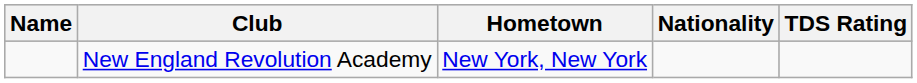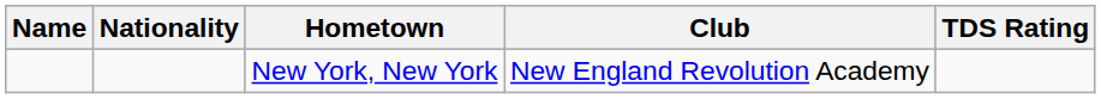columns swapped: Nationality <-> Club
